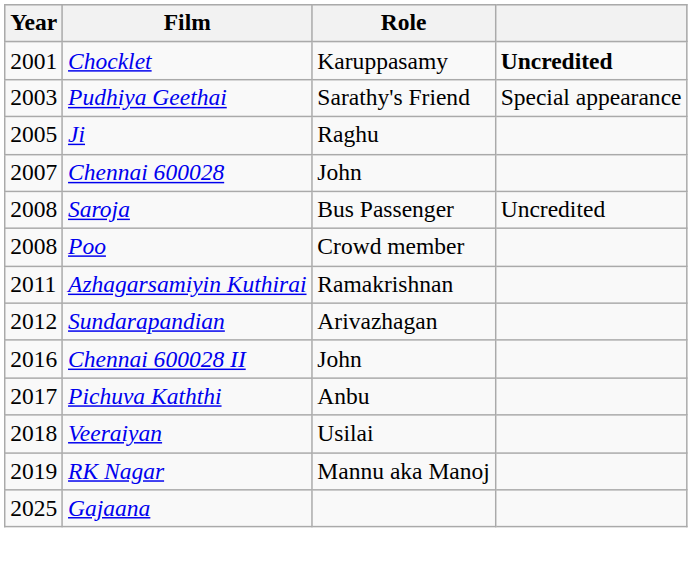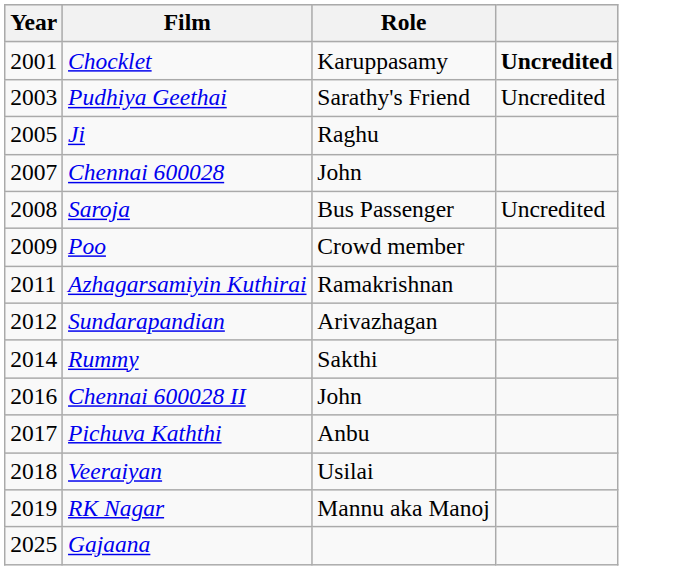Pudhiya Geethai | column 4: Special appearance -> Uncredited
Poo | Year: 2008 -> 2009
+ row: 2014 | Rummy | Sakthi
